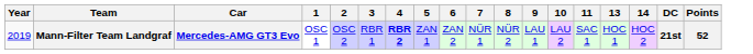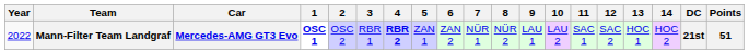+ column: 12 | SAC 2
Mann-Filter Team Landgraf | Year: 2019 -> 2022
Mann-Filter Team Landgraf | 1: normal -> bold
Mann-Filter Team Landgraf | Points: 52 -> 51
